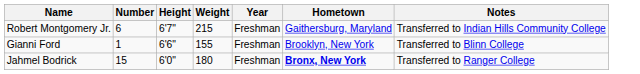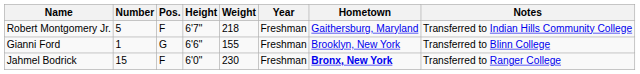+ column: Pos. | F | G | F
Robert Montgomery Jr. | Number: 6 -> 5
Robert Montgomery Jr. | Weight: 215 -> 218
Jahmel Bodrick | Weight: 180 -> 230
